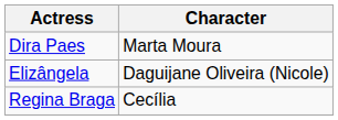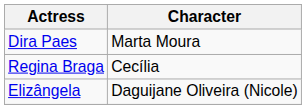rows swapped: Elizângela <-> Regina Braga
